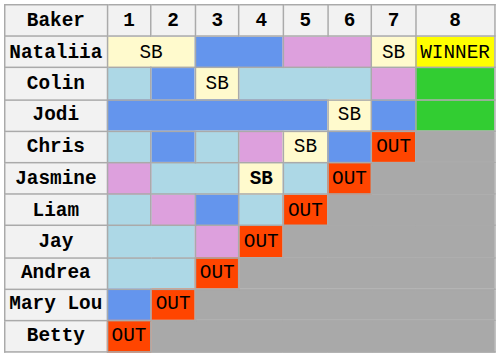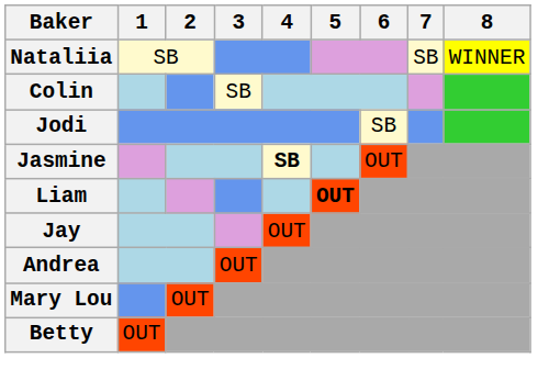- row: Chris | SB | OUT
Liam | 5: normal -> bold
